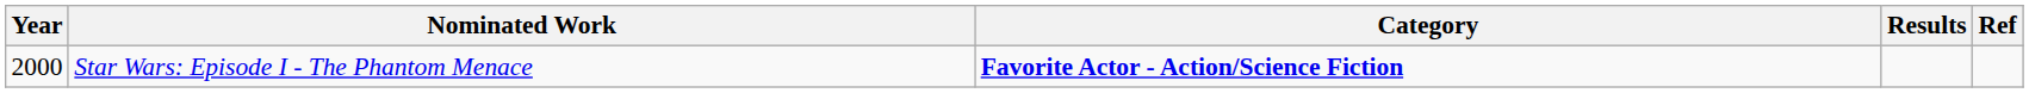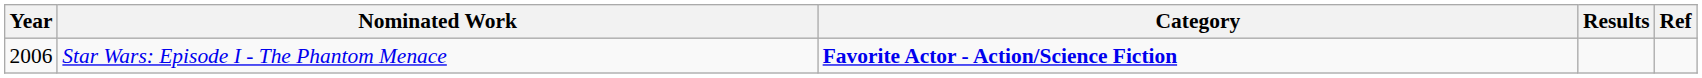Star Wars: Episode I - The Phantom Menace | Year: 2000 -> 2006
